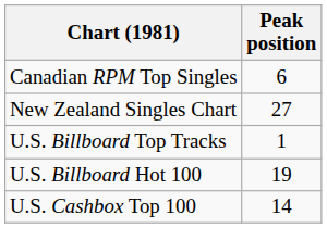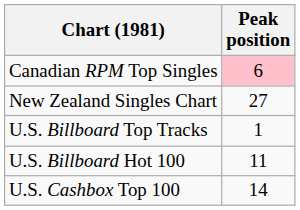Canadian RPM Top Singles | Peak position: no background -> pink background
U.S. Billboard Hot 100 | Peak position: 19 -> 11
